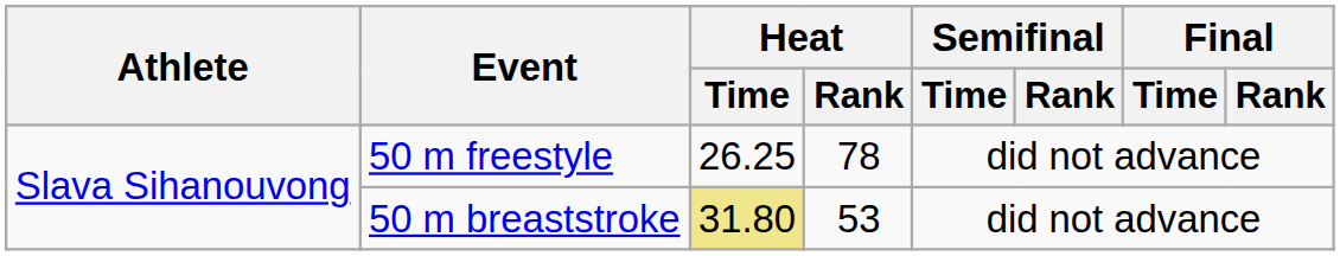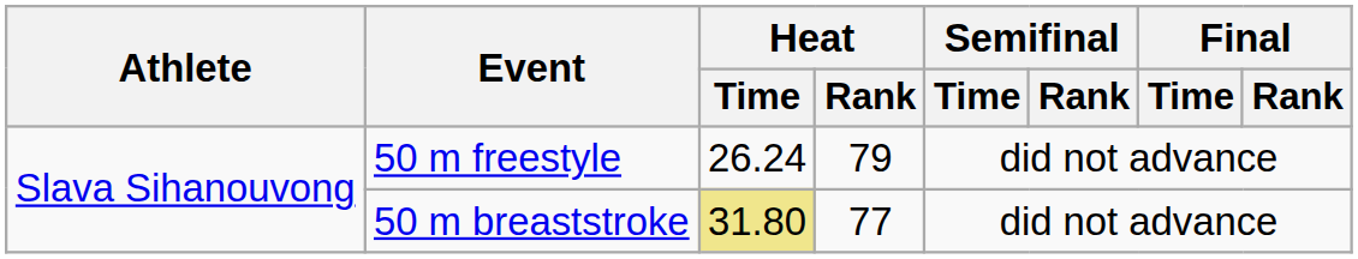50 m freestyle | Heat / Time: 26.25 -> 26.24
50 m freestyle | Heat / Rank: 78 -> 79
50 m breaststroke | Heat / Rank: 53 -> 77
